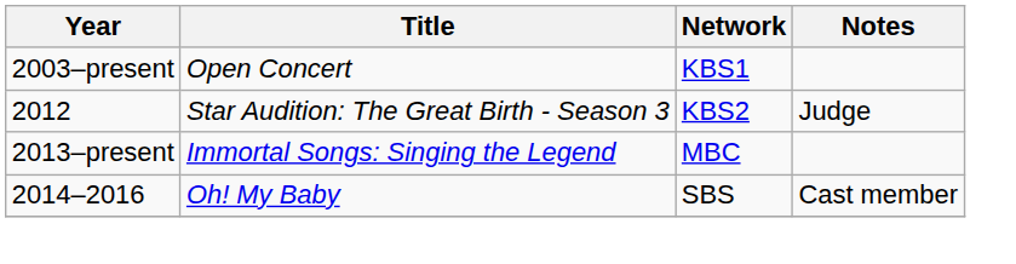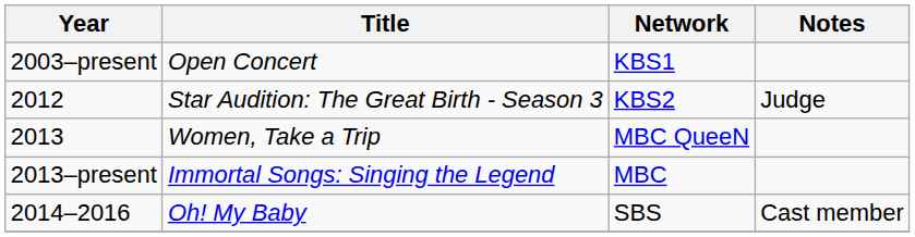+ row: 2013 | Women, Take a Trip | MBC QueeN
